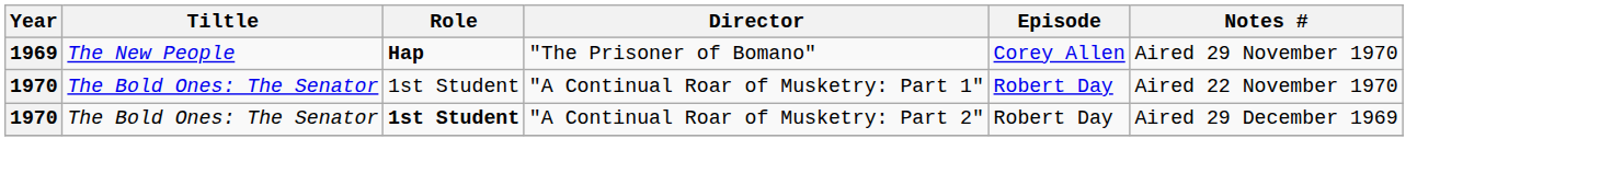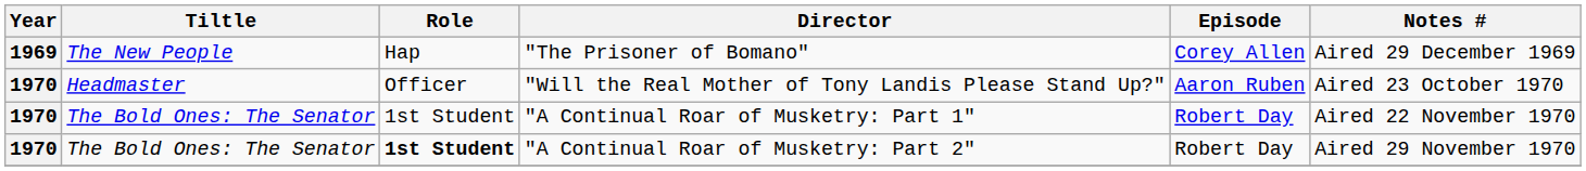"The Prisoner of Bomano" | Role: bold -> normal
"The Prisoner of Bomano" | Notes #: Aired 29 November 1970 -> Aired 29 December 1969
+ row: 1970 | Headmaster | Officer | "Will the Real Mother of Tony Landis Please Stand Up?" | Aaron Ruben | Aired 23 October 1970
"A Continual Roar of Musketry: Part 2" | Notes #: Aired 29 December 1969 -> Aired 29 November 1970
